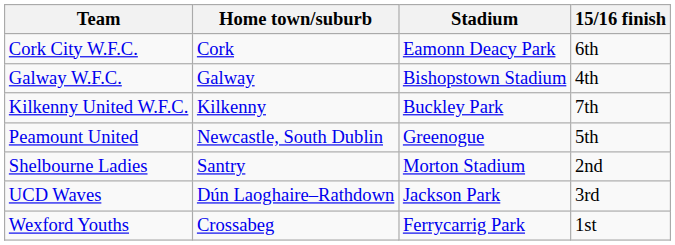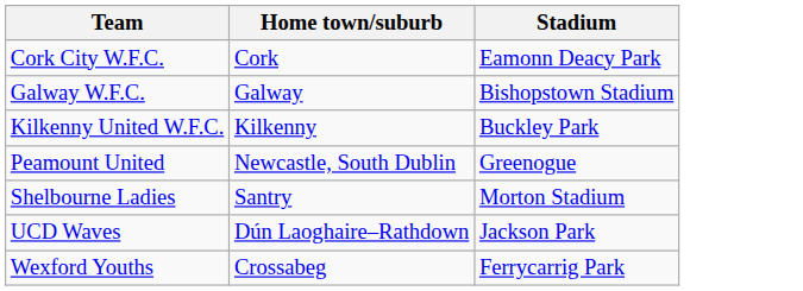- column: 15/16 finish | 6th | 4th | 7th | 5th | 2nd | 3rd | 1st
